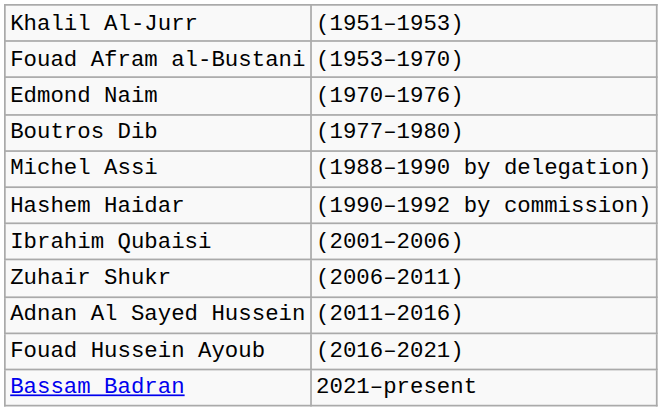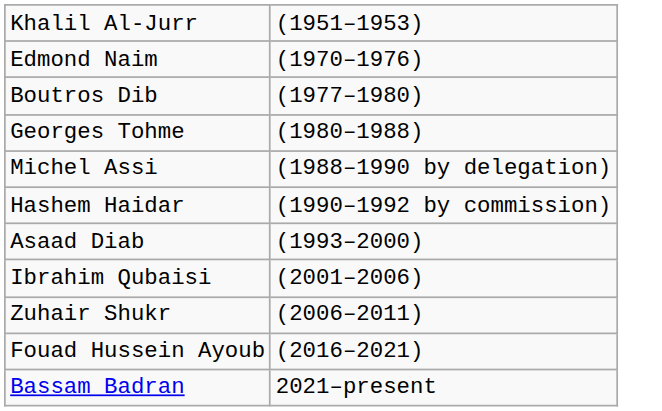- row: Fouad Afram al-Bustani | (1953–1970)
+ row: Georges Tohme | (1980–1988)
+ row: Asaad Diab | (1993–2000)
- row: Adnan Al Sayed Hussein | (2011–2016)
